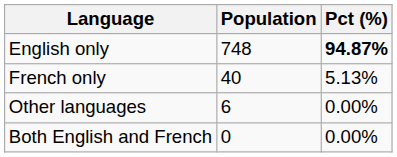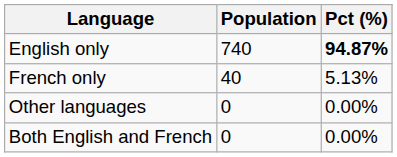English only | Population: 748 -> 740
Other languages | Population: 6 -> 0
